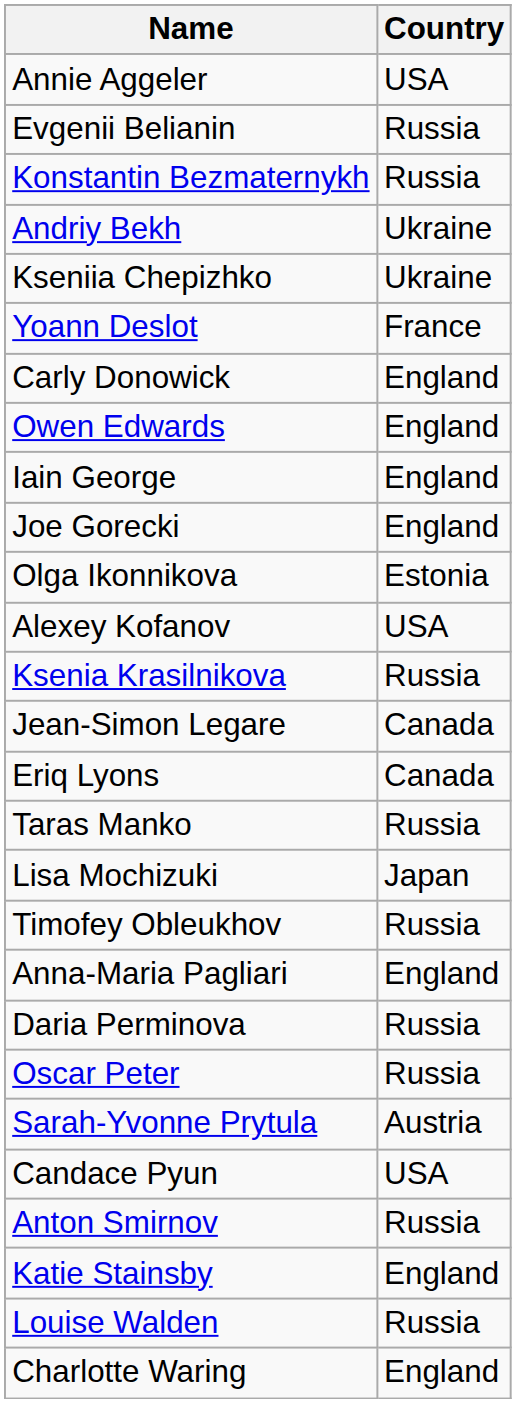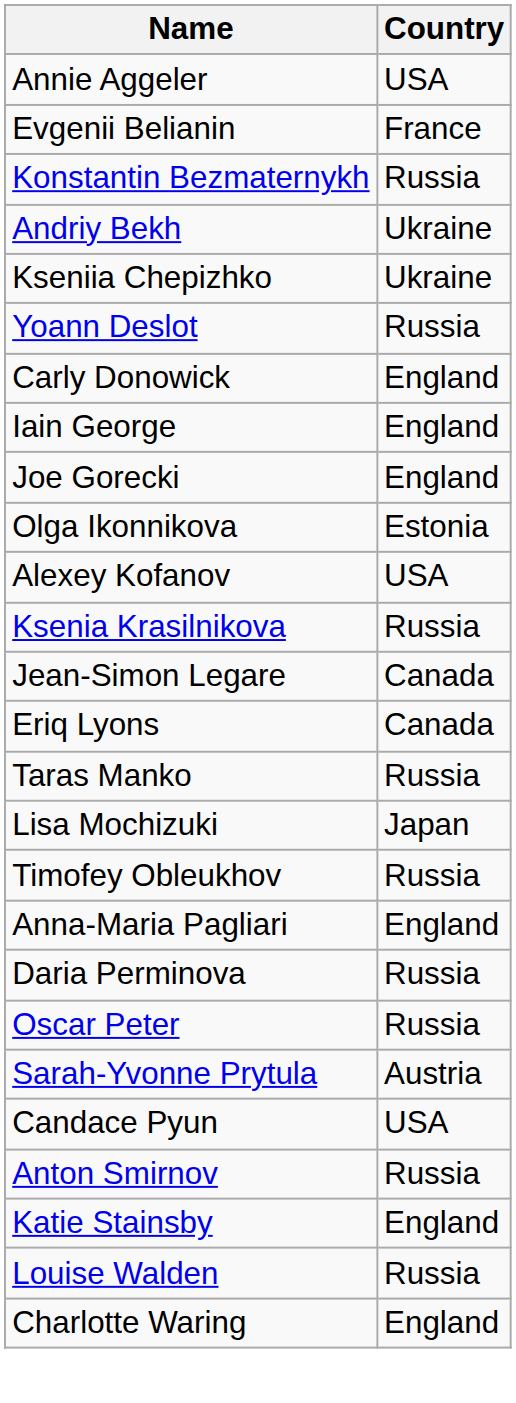Evgenii Belianin | Country: Russia -> France
Yoann Deslot | Country: France -> Russia
- row: Owen Edwards | England
